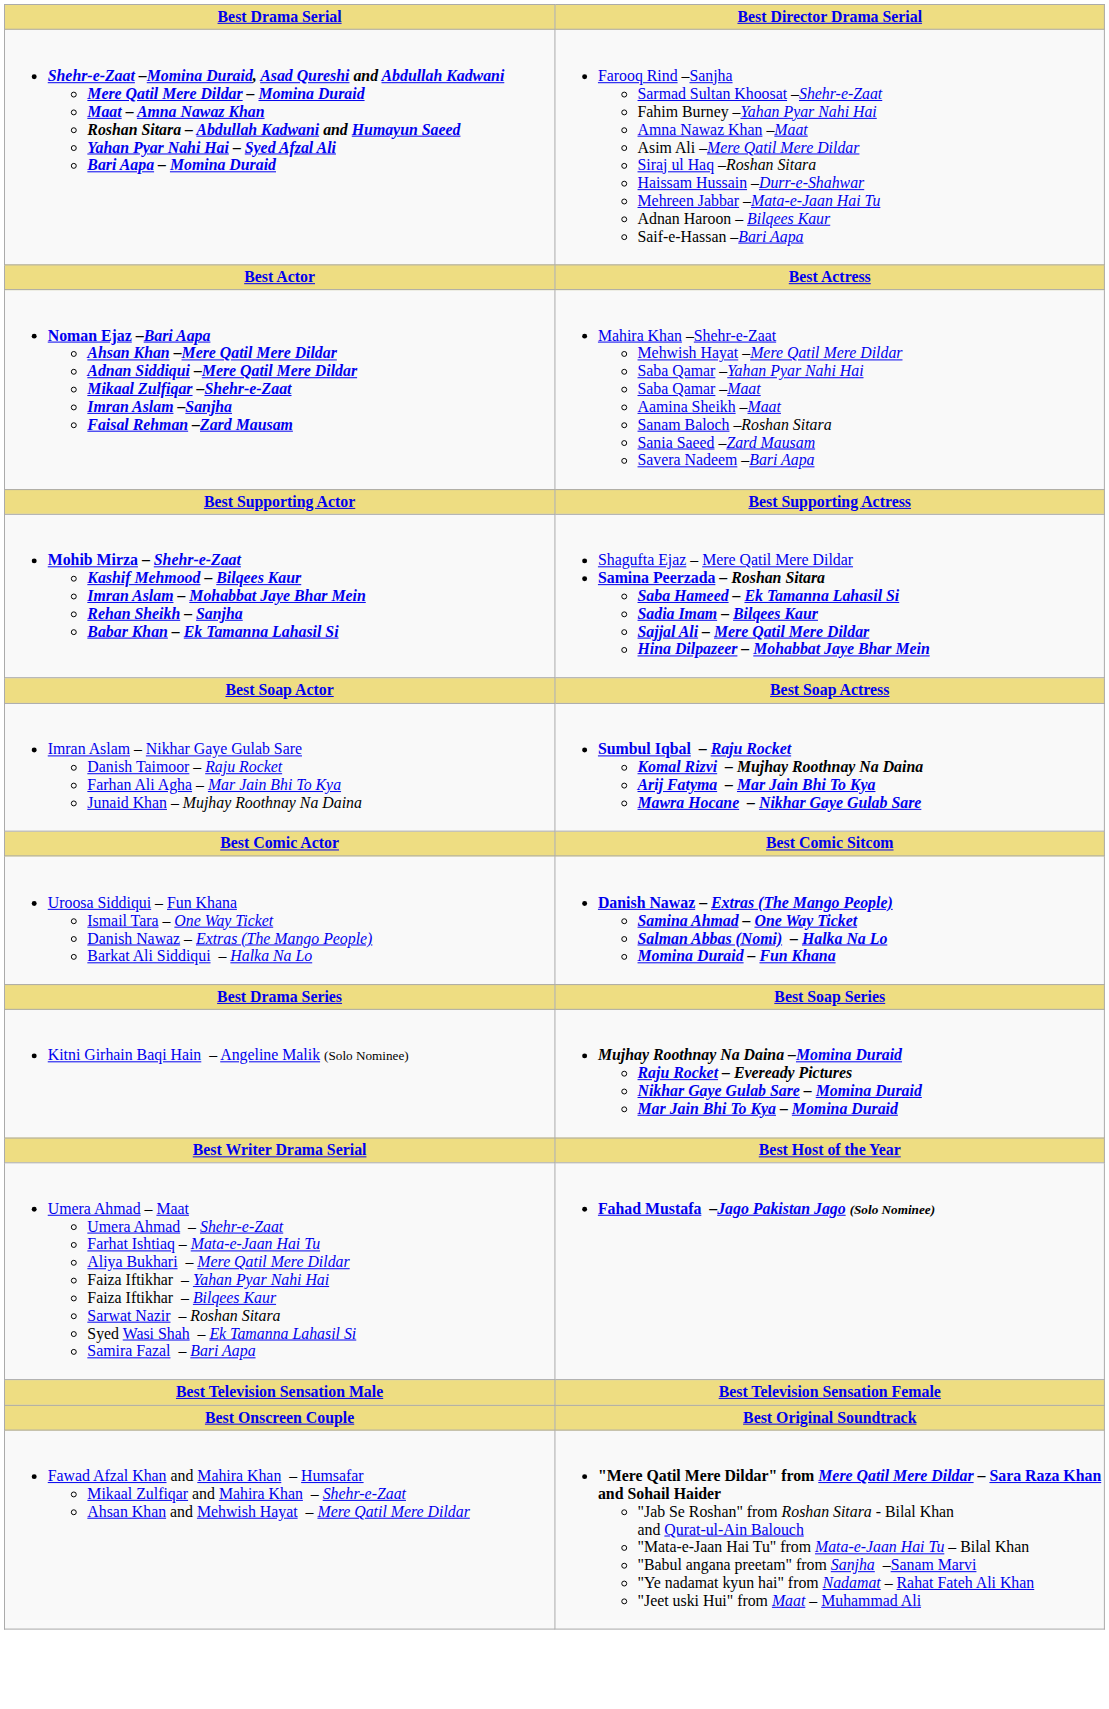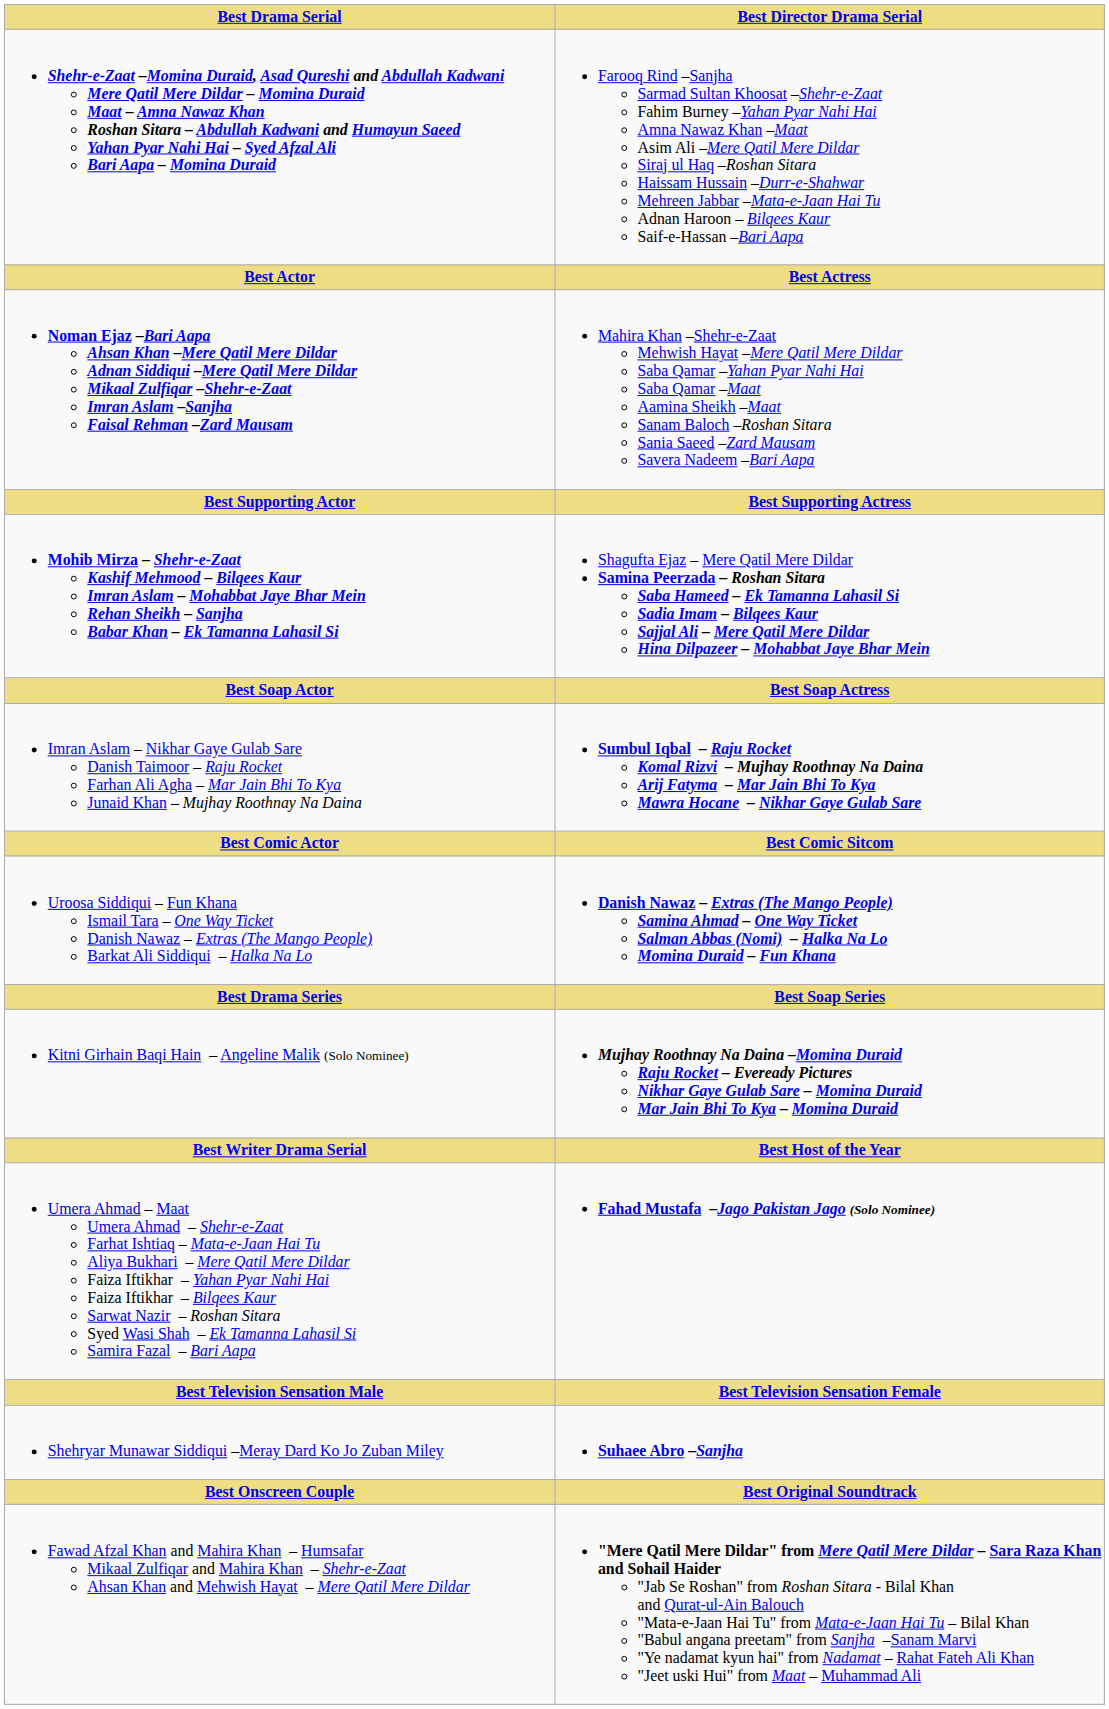+ row: Shehryar Munawar Siddiqui –Meray Dard Ko Jo Zuban Miley | Suhaee Abro –Sanjha
